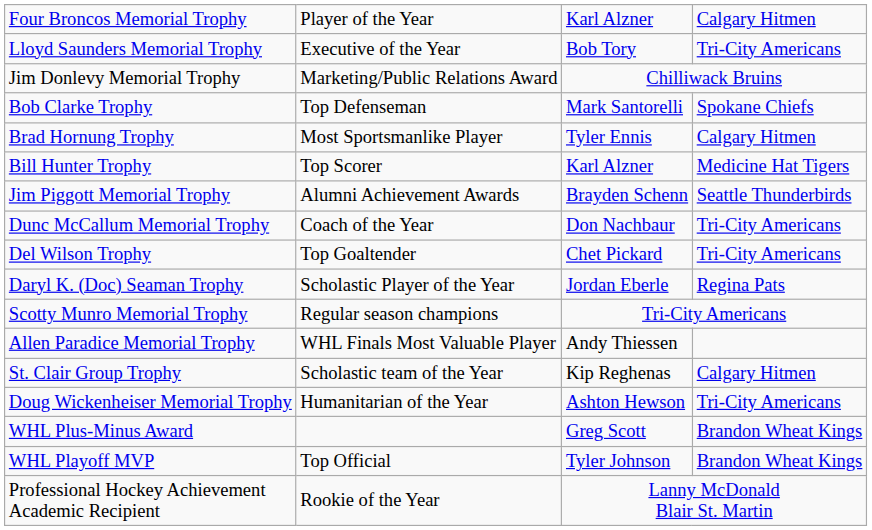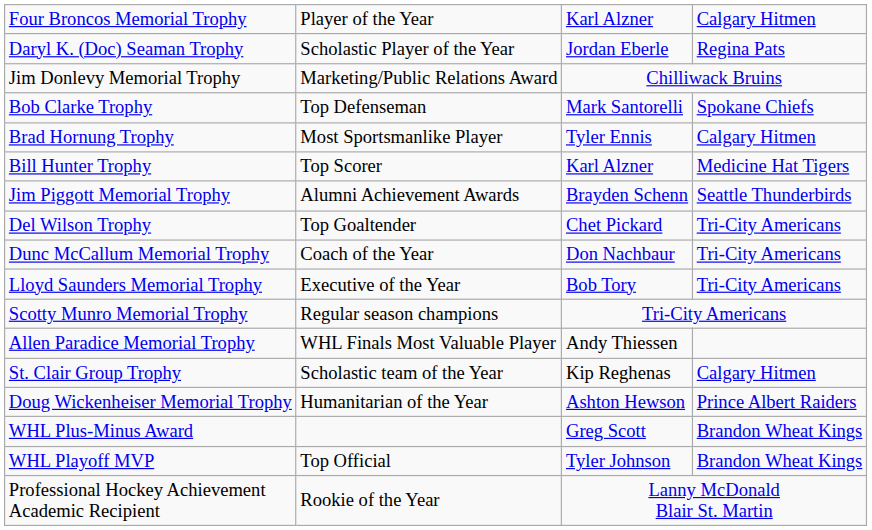rows swapped: Daryl K. (Doc) Seaman Trophy <-> Lloyd Saunders Memorial Trophy
rows swapped: Del Wilson Trophy <-> Dunc McCallum Memorial Trophy
Doug Wickenheiser Memorial Trophy | column 4: Tri-City Americans -> Prince Albert Raiders
